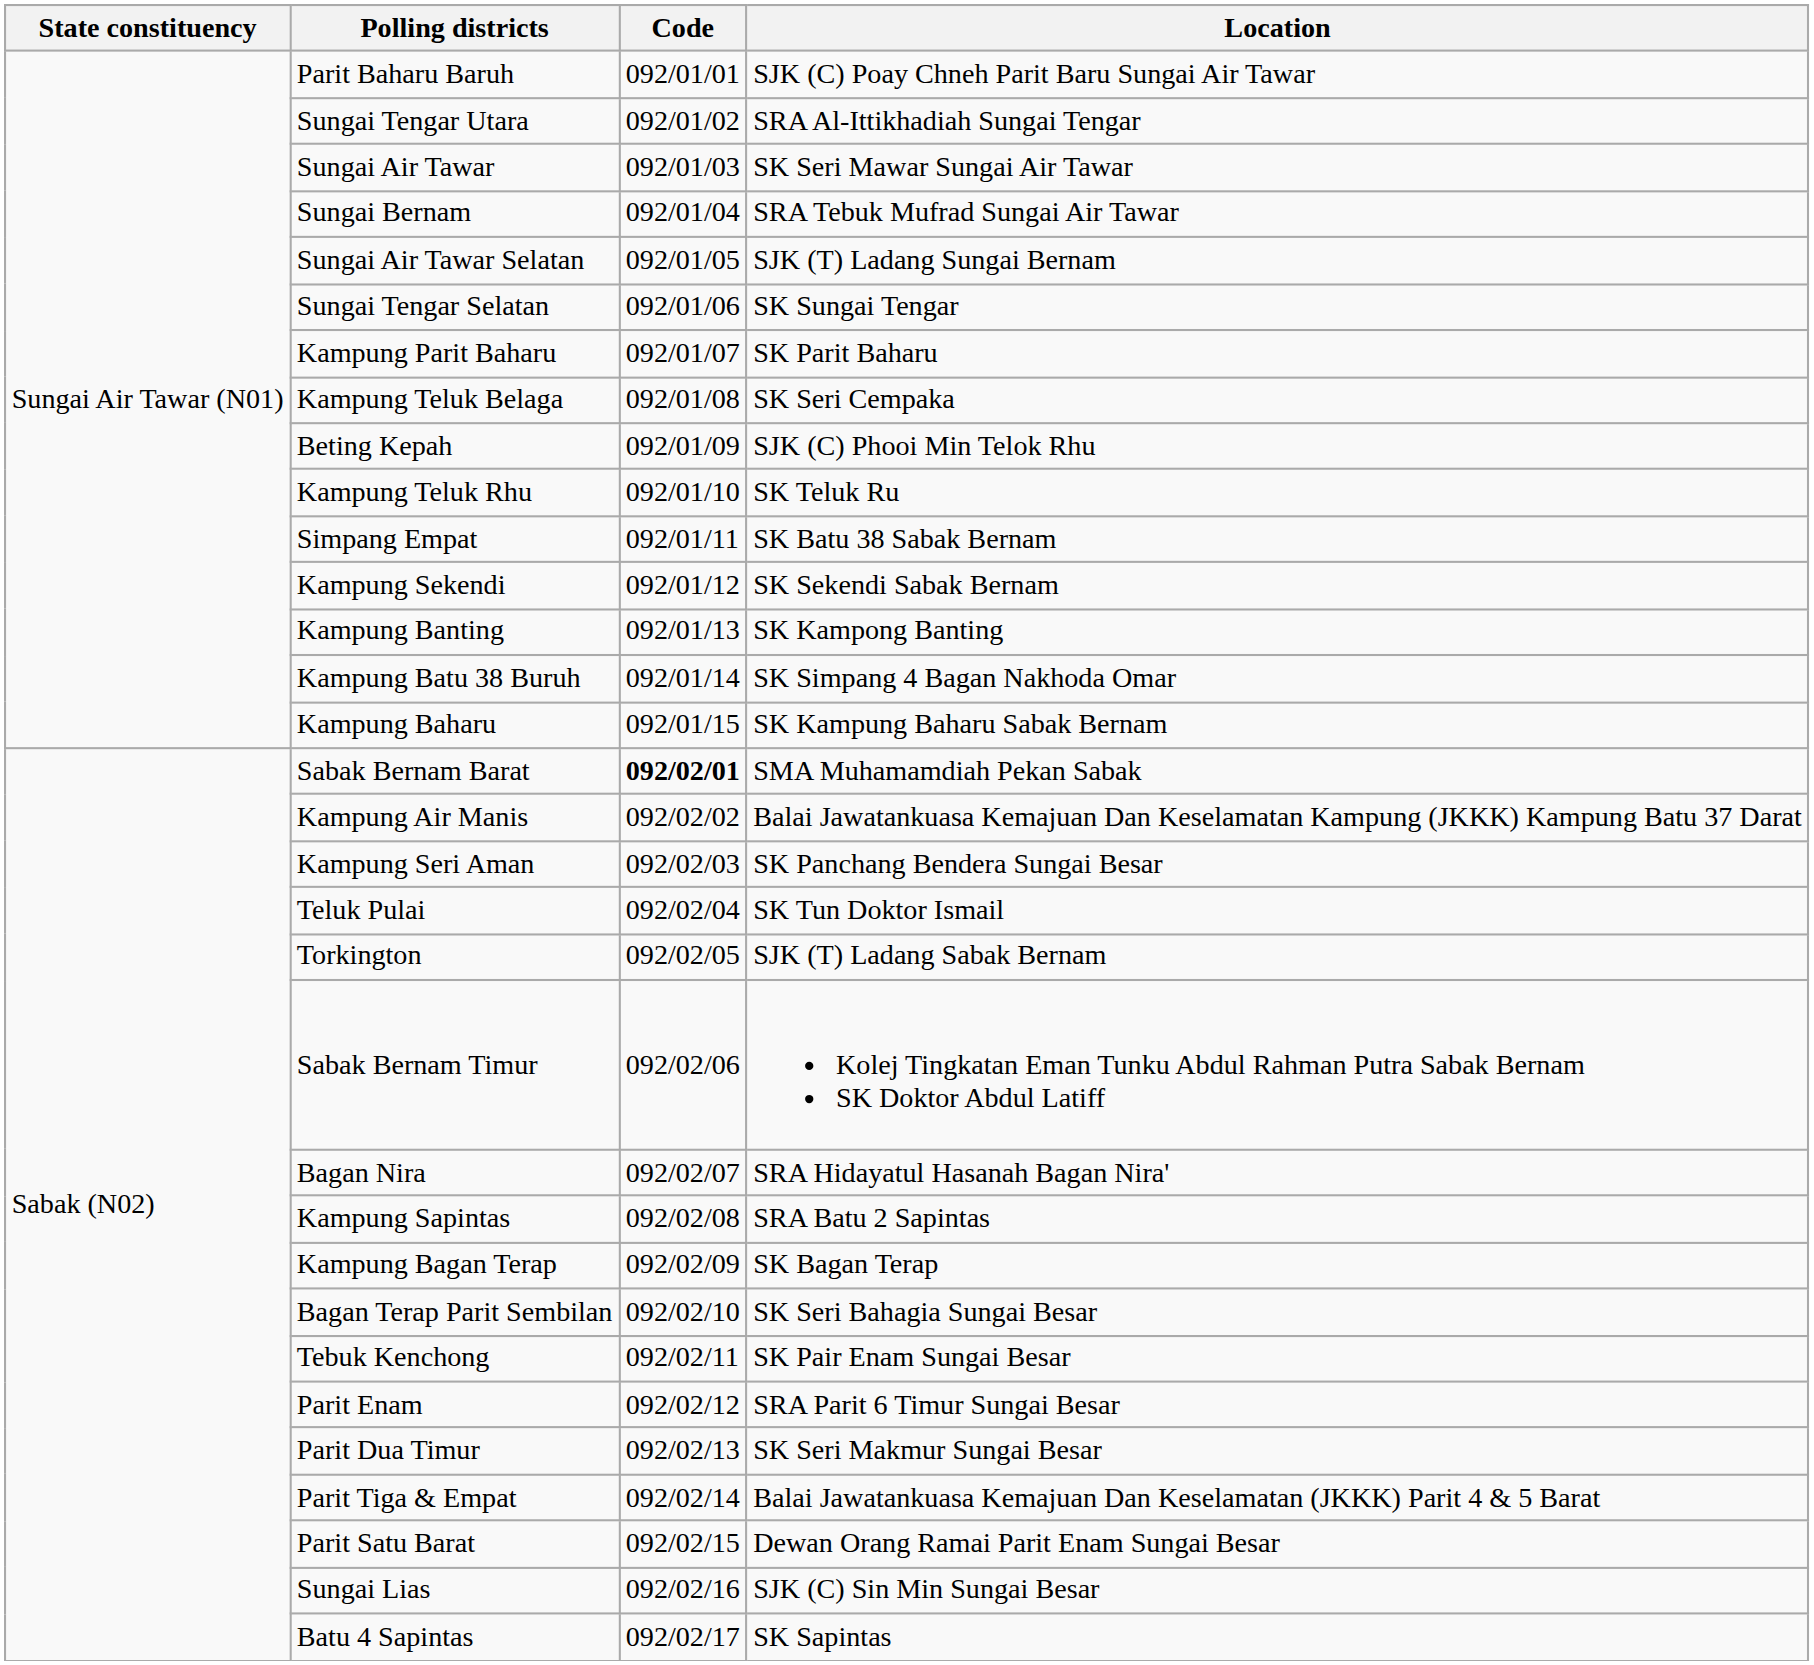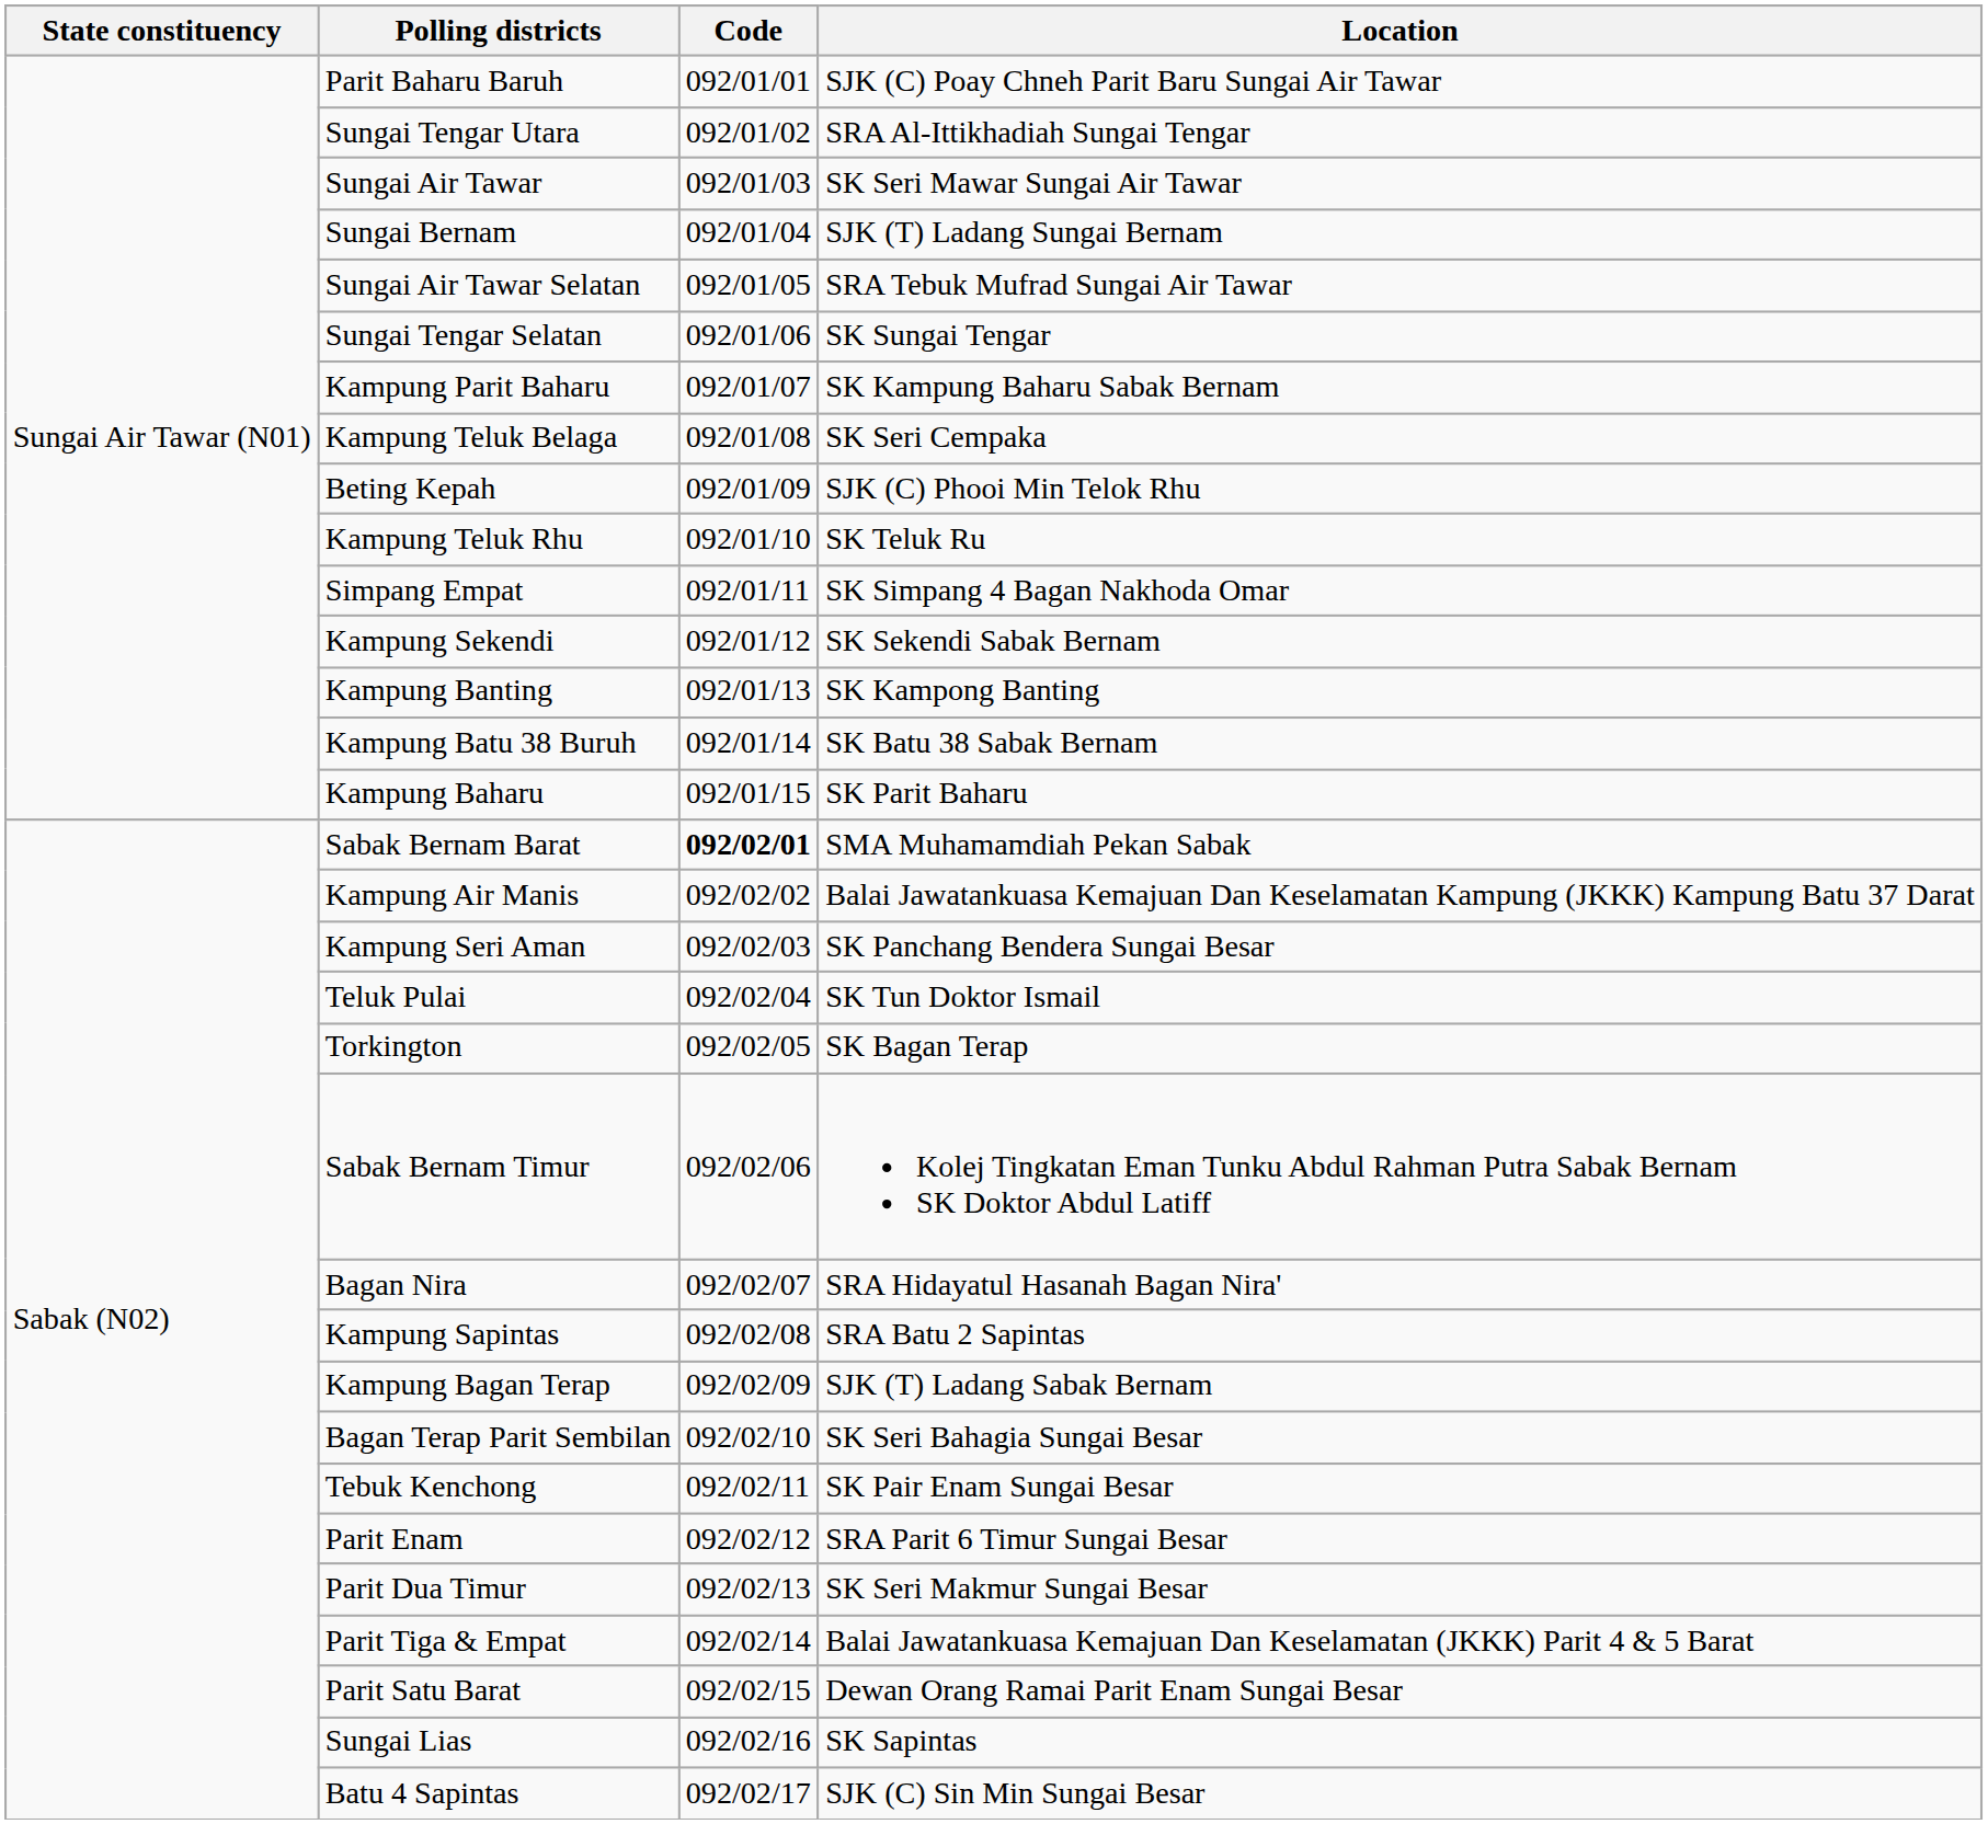Sungai Bernam | Location: SRA Tebuk Mufrad Sungai Air Tawar -> SJK (T) Ladang Sungai Bernam
Sungai Air Tawar Selatan | Location: SJK (T) Ladang Sungai Bernam -> SRA Tebuk Mufrad Sungai Air Tawar
Kampung Parit Baharu | Location: SK Parit Baharu -> SK Kampung Baharu Sabak Bernam
Simpang Empat | Location: SK Batu 38 Sabak Bernam -> SK Simpang 4 Bagan Nakhoda Omar
Kampung Batu 38 Buruh | Location: SK Simpang 4 Bagan Nakhoda Omar -> SK Batu 38 Sabak Bernam
Kampung Baharu | Location: SK Kampung Baharu Sabak Bernam -> SK Parit Baharu
Torkington | Location: SJK (T) Ladang Sabak Bernam -> SK Bagan Terap
Kampung Bagan Terap | Location: SK Bagan Terap -> SJK (T) Ladang Sabak Bernam
Sungai Lias | Location: SJK (C) Sin Min Sungai Besar -> SK Sapintas
Batu 4 Sapintas | Location: SK Sapintas -> SJK (C) Sin Min Sungai Besar
